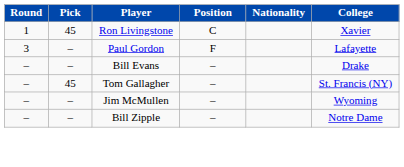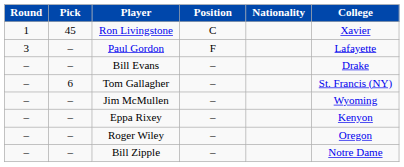Tom Gallagher | Pick: 45 -> 6
+ row: – | – | Eppa Rixey | – | Kenyon
+ row: – | – | Roger Wiley | – | Oregon
